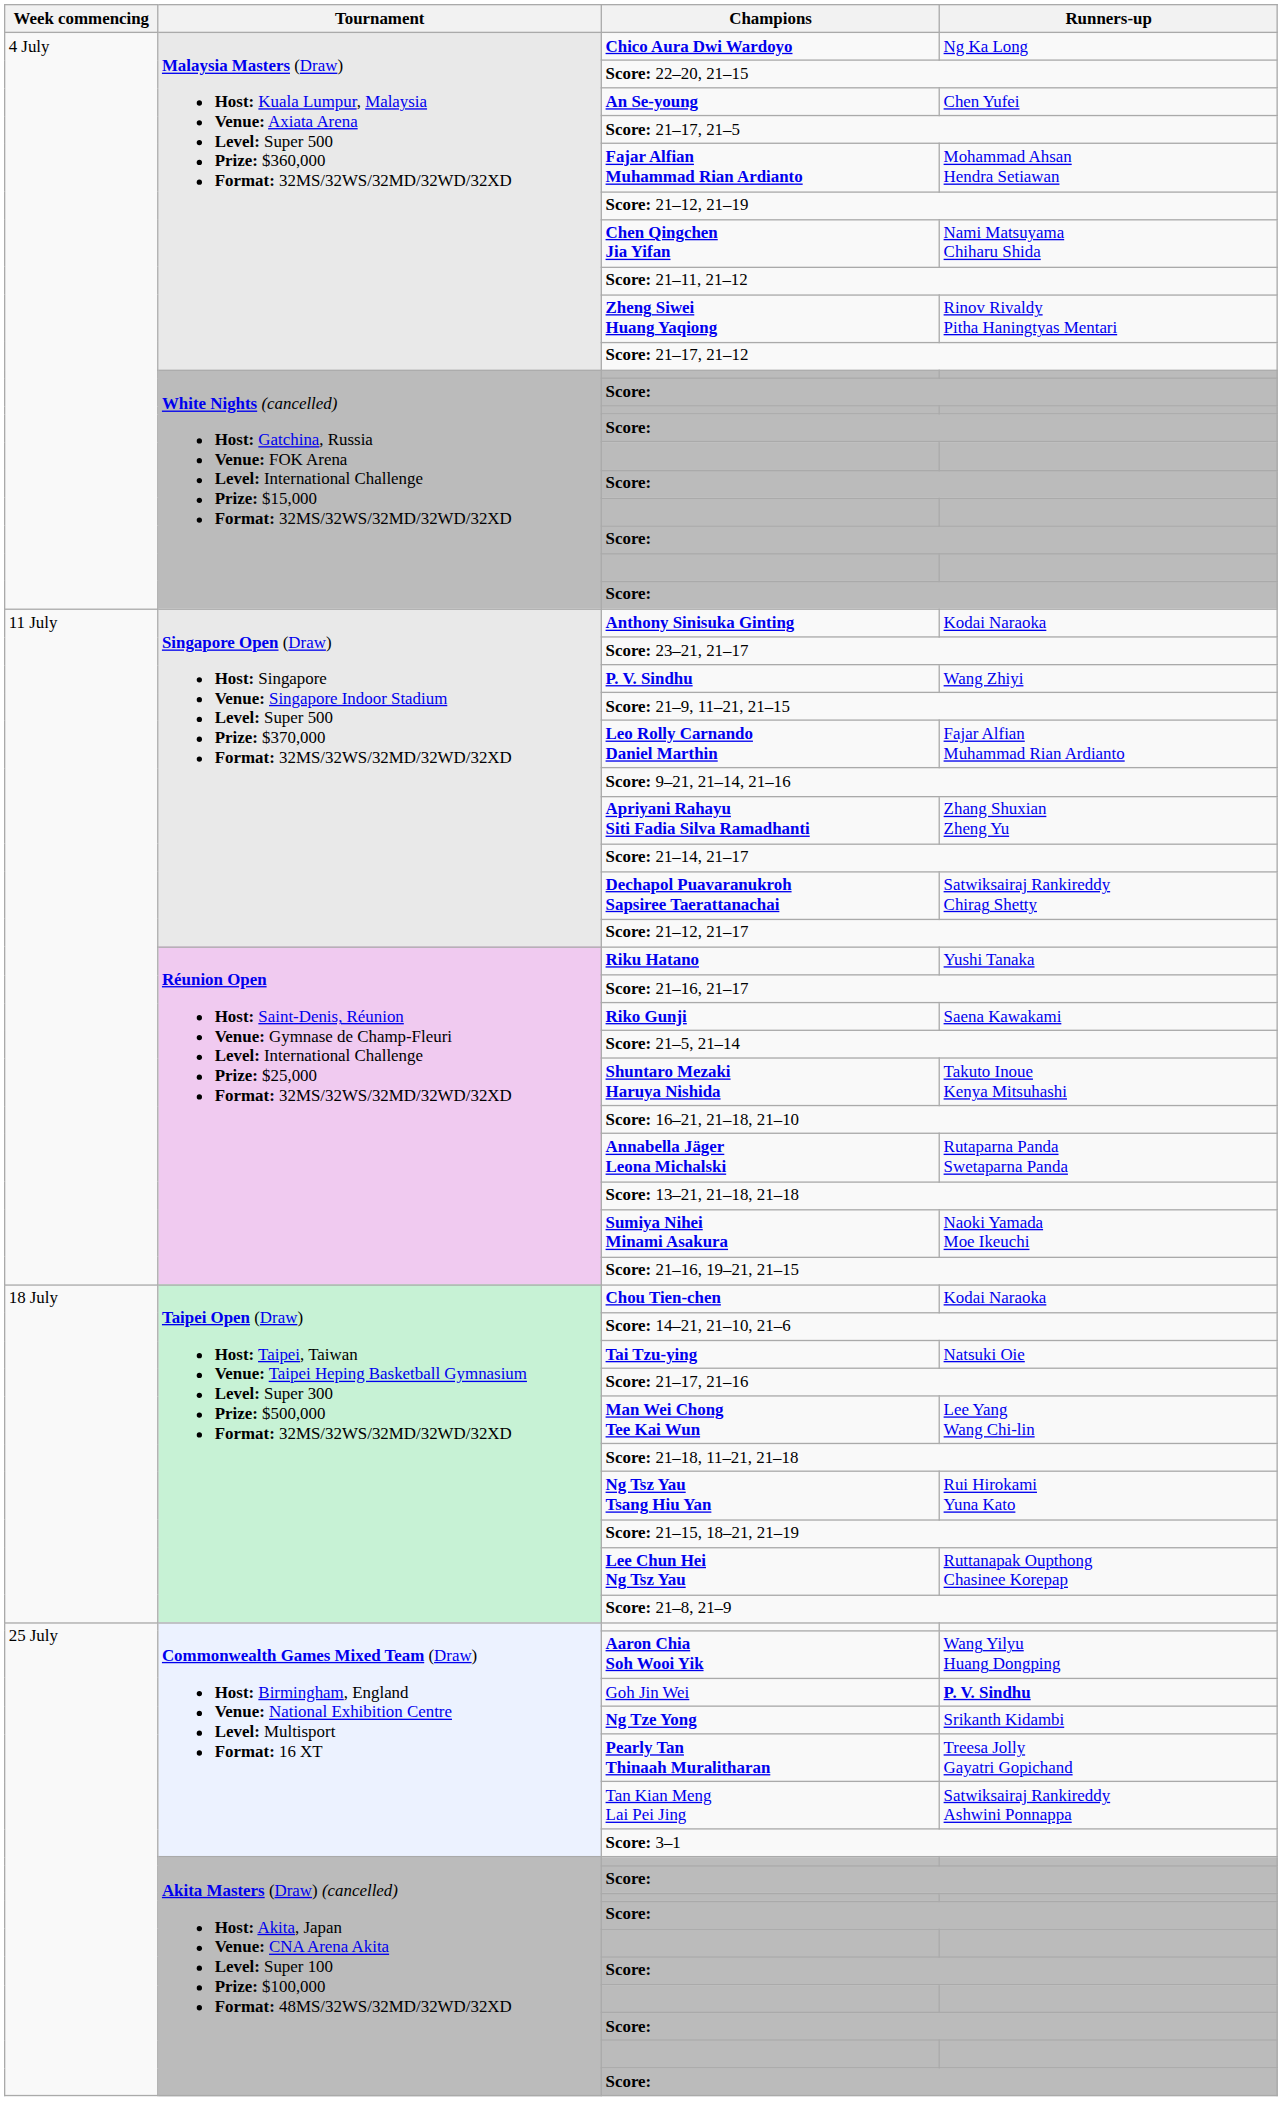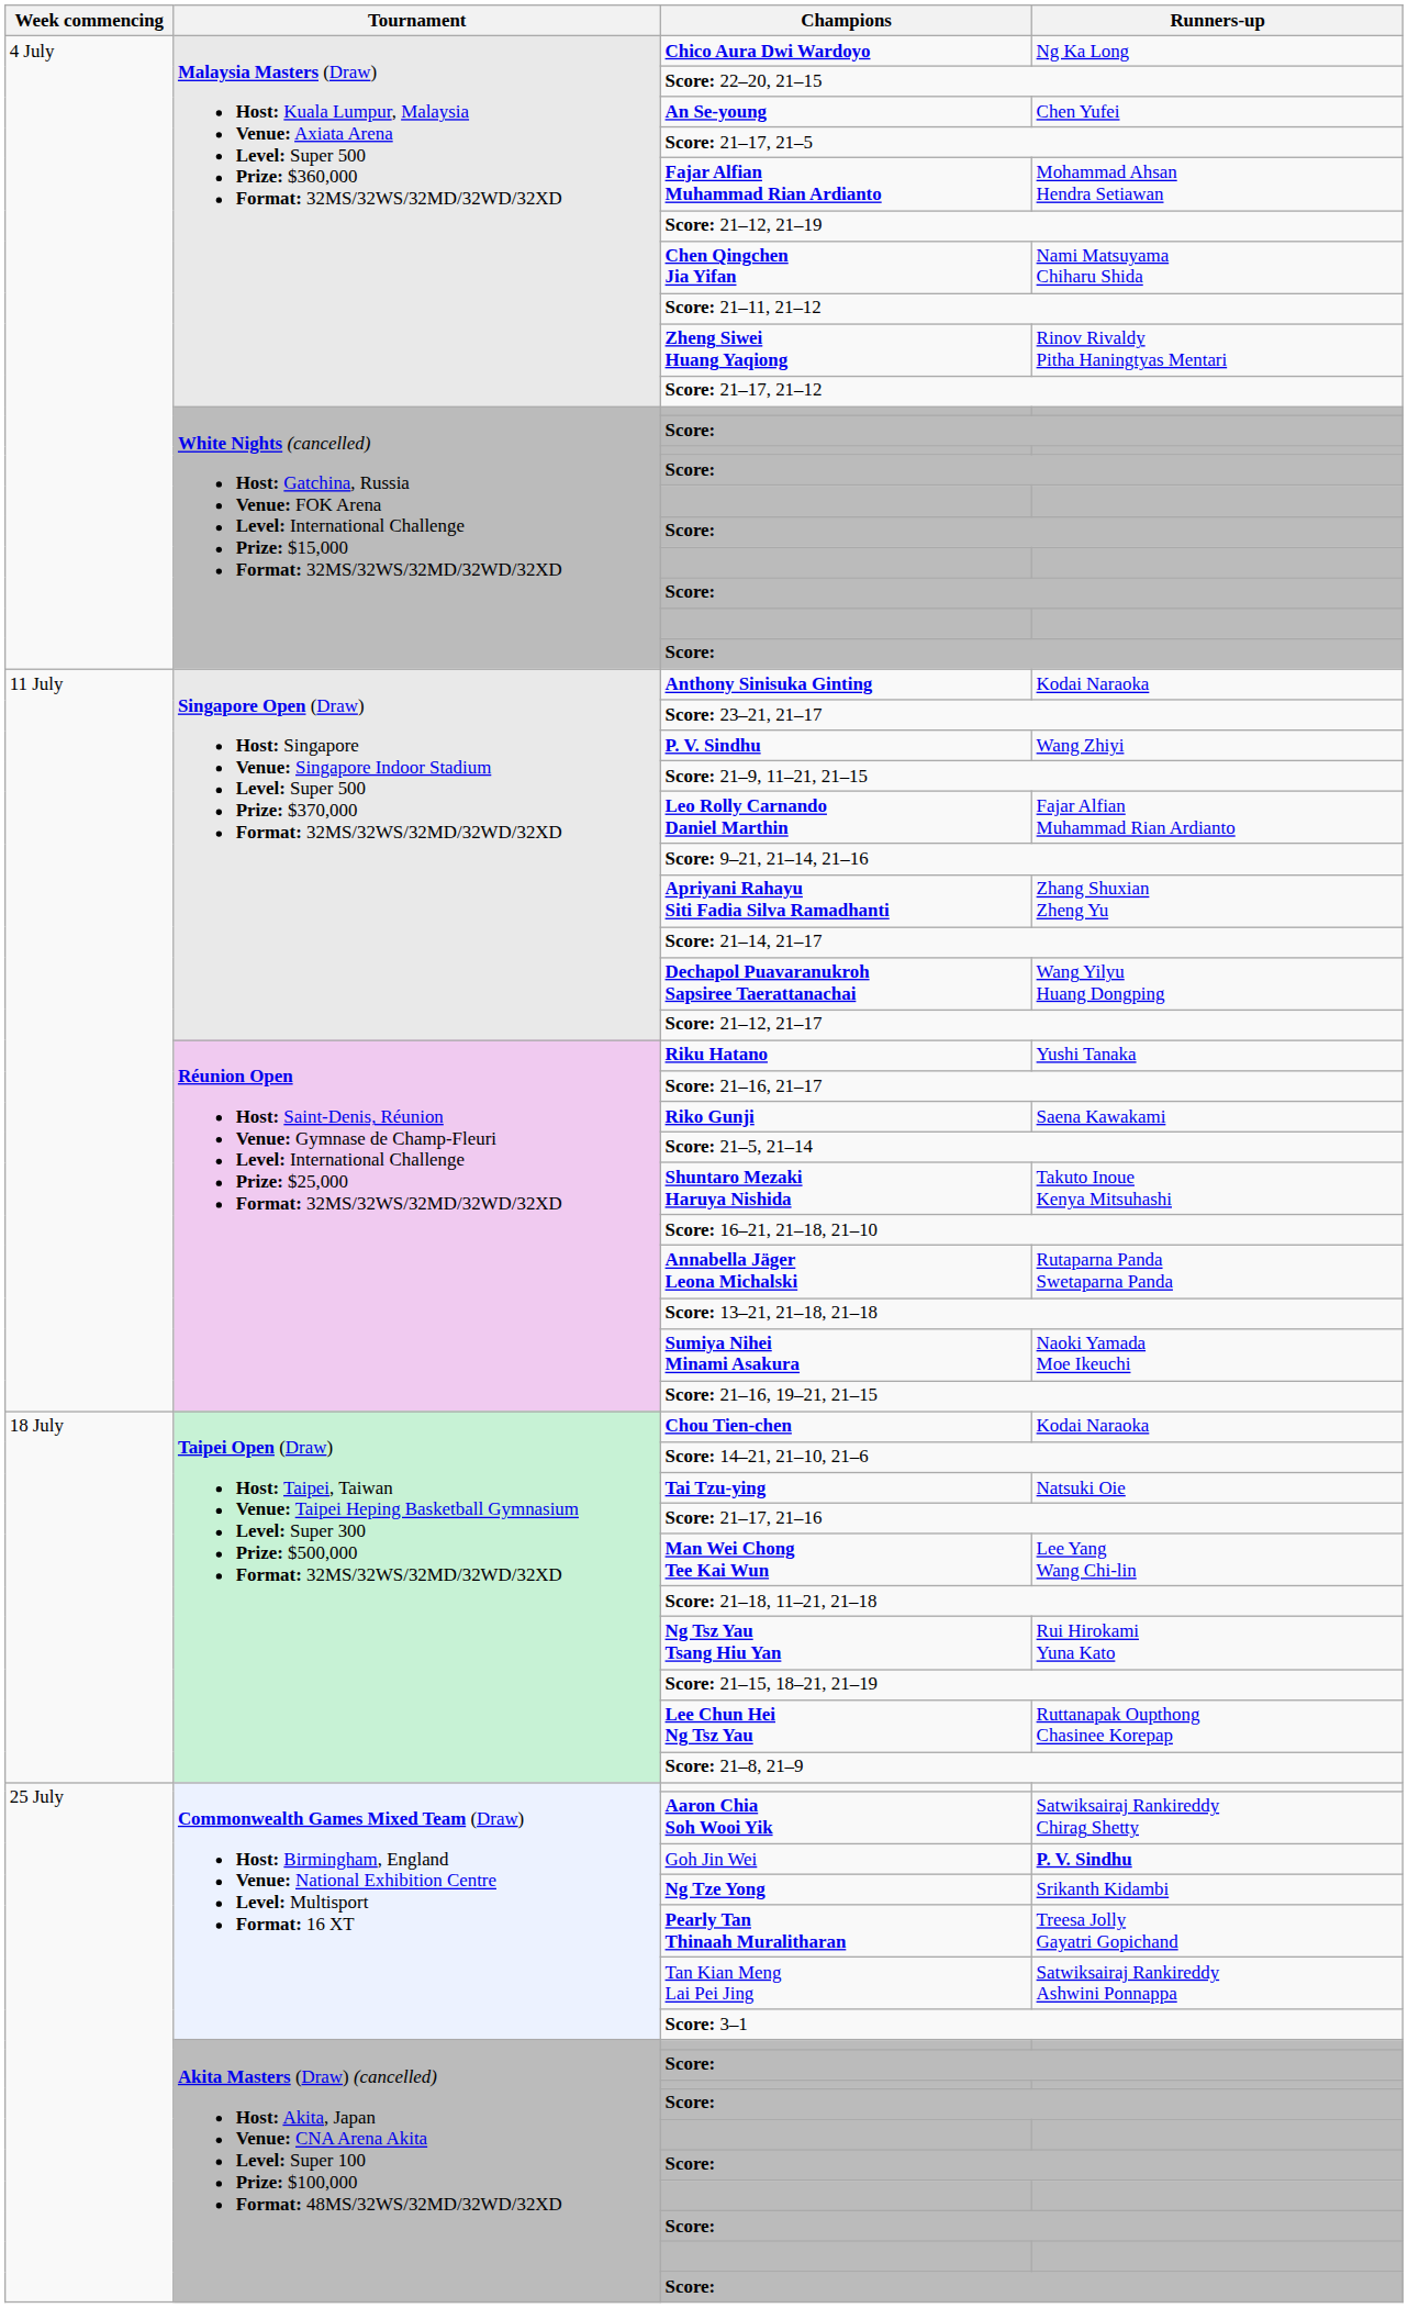Dechapol Puavaranukroh Sapsiree Taerattanachai | Runners-up: Satwiksairaj Rankireddy Chirag Shetty -> Wang Yilyu Huang Dongping
Aaron Chia Soh Wooi Yik | Runners-up: Wang Yilyu Huang Dongping -> Satwiksairaj Rankireddy Chirag Shetty
